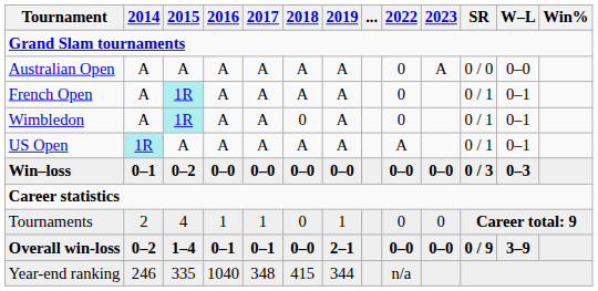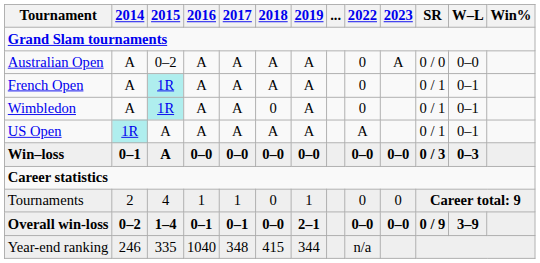Australian Open | 2015: A -> 0–2
Win–loss | 2015: 0–2 -> A
